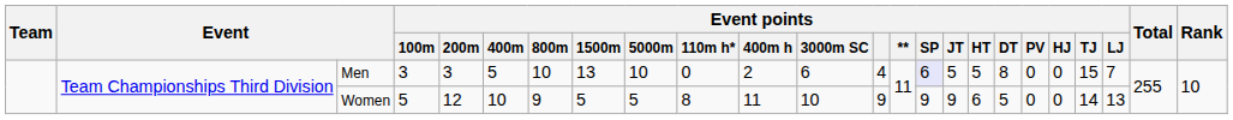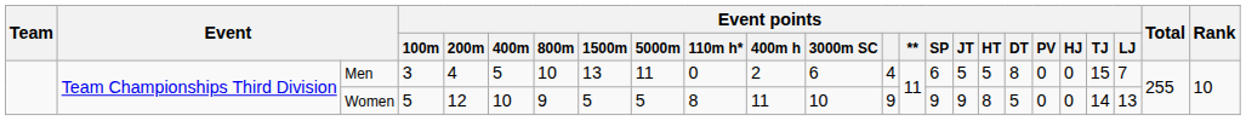Men | Event points / 200m: 3 -> 4
Men | Event points / 5000m: 10 -> 11
Men | Event points / SP: lavender background -> no background
Women | Event points / HT: 6 -> 8
